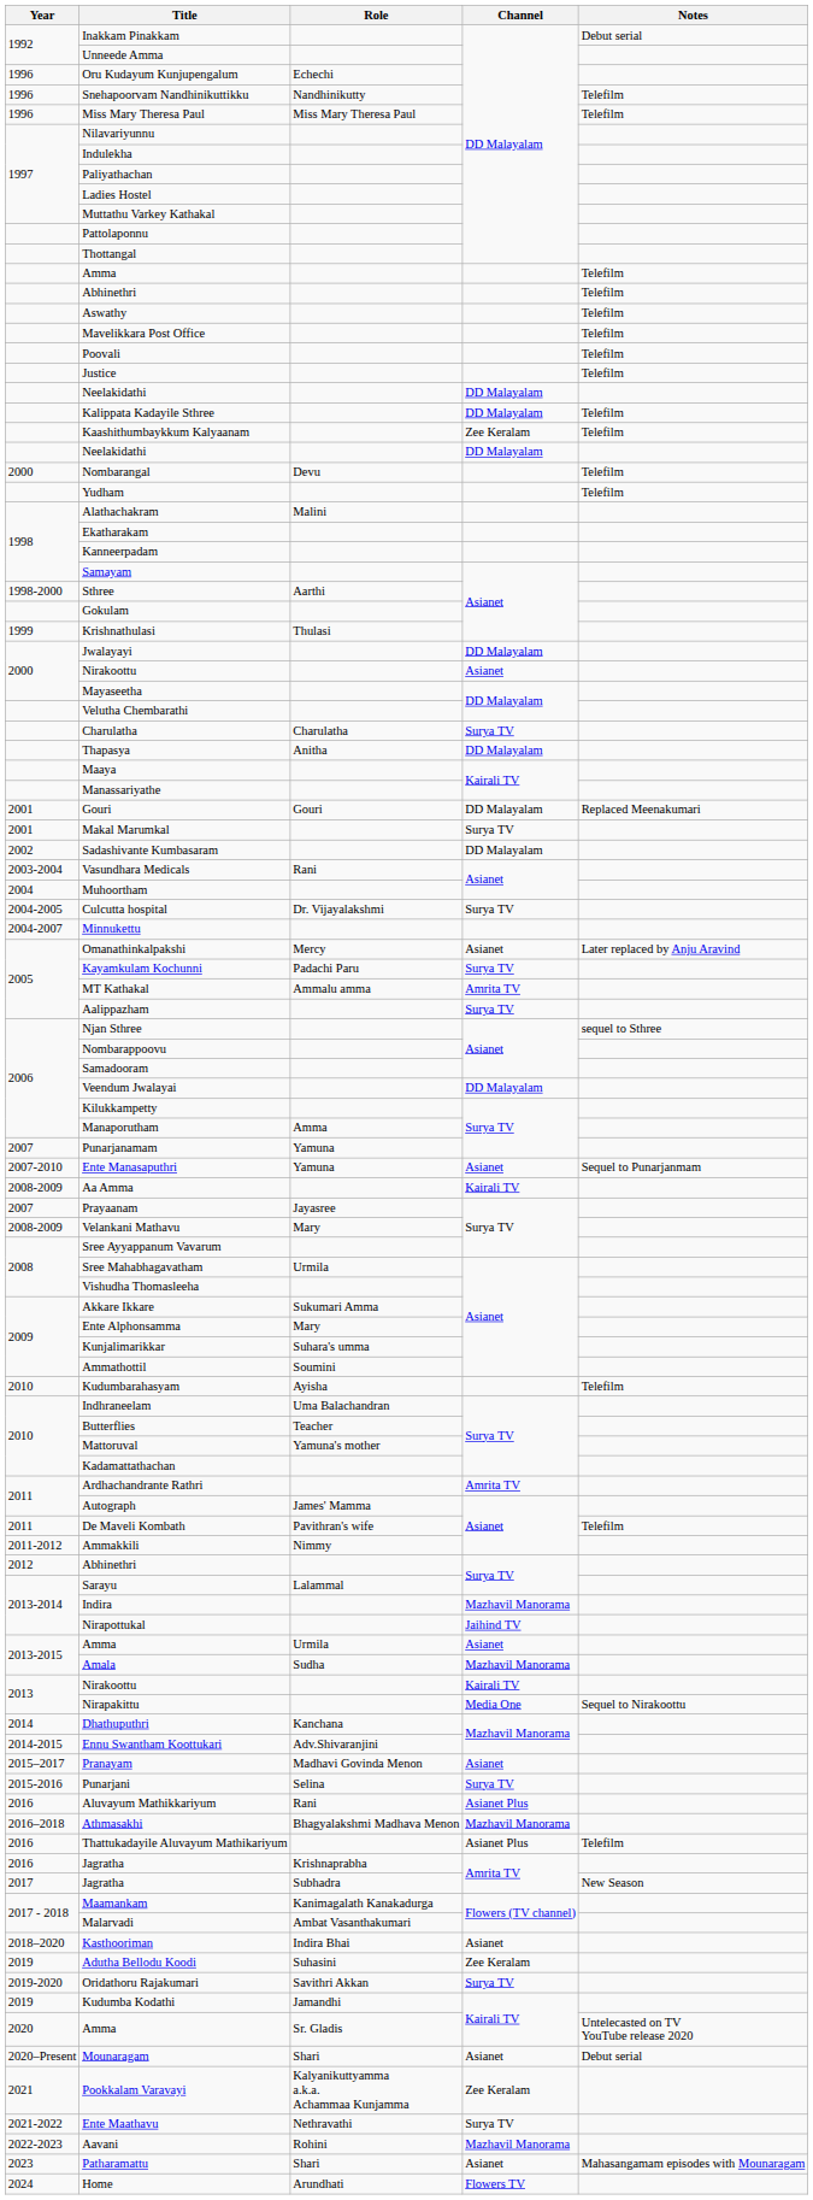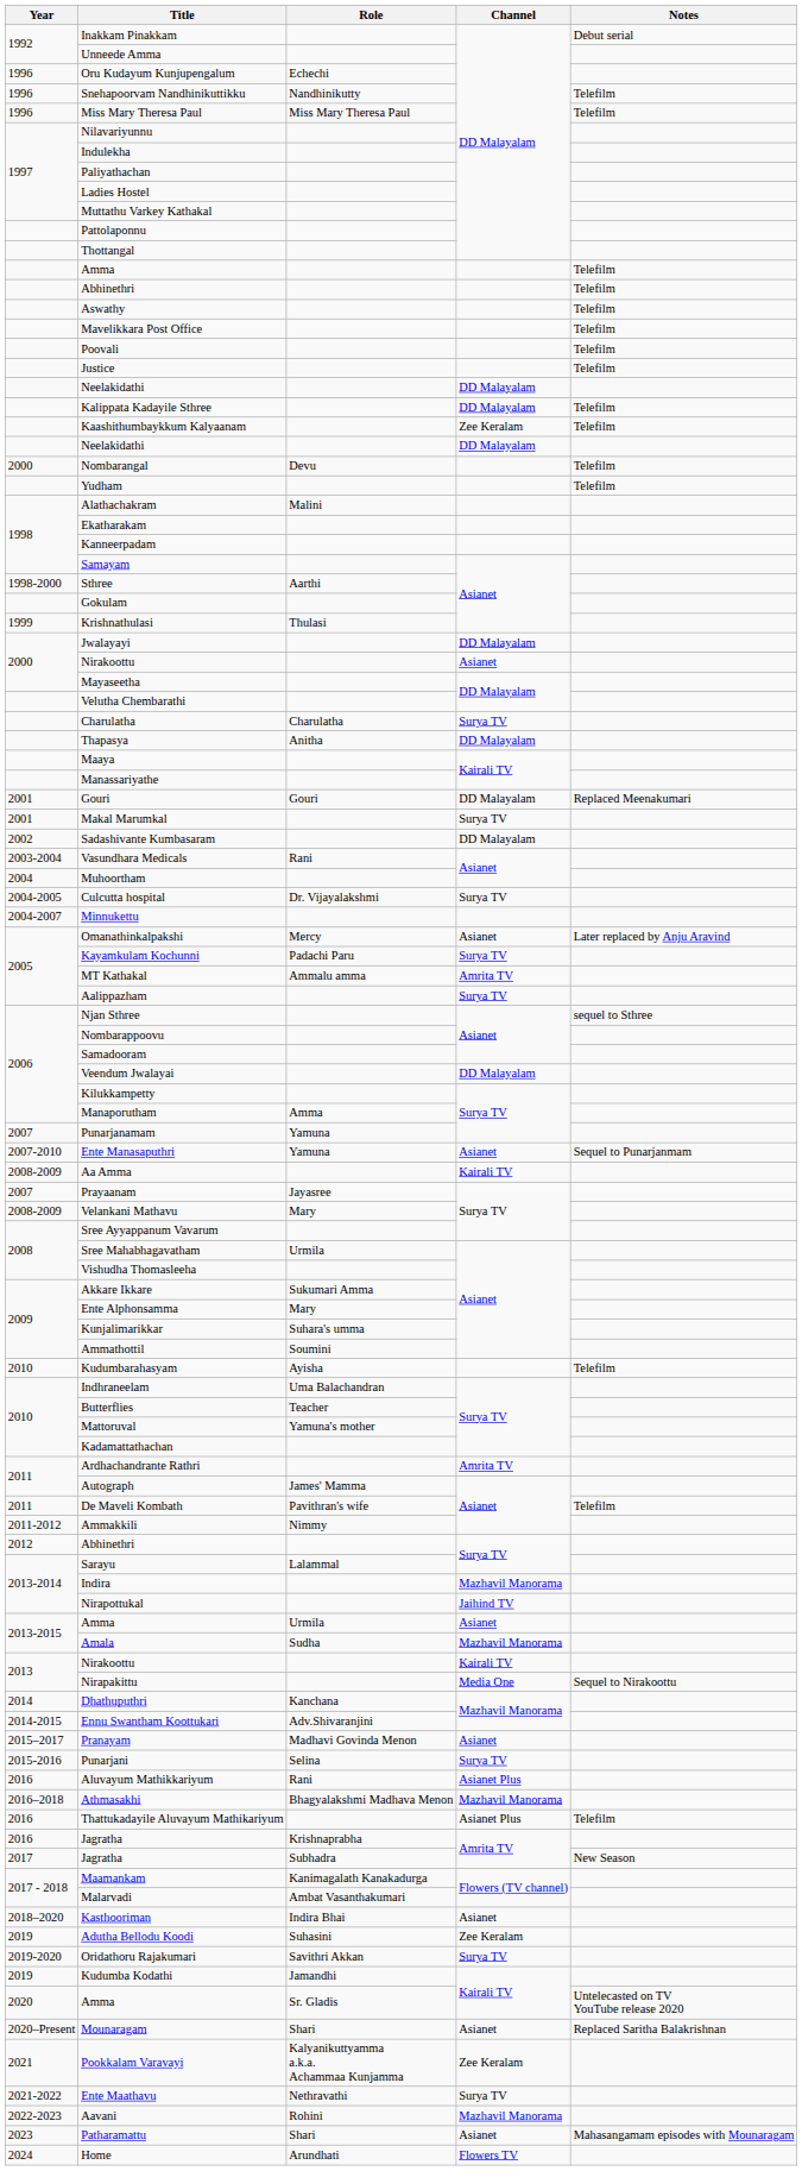Mounaragam | Notes: Debut serial -> Replaced Saritha Balakrishnan
